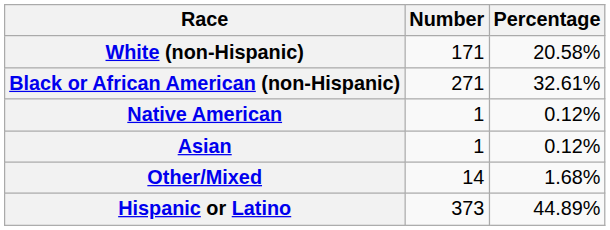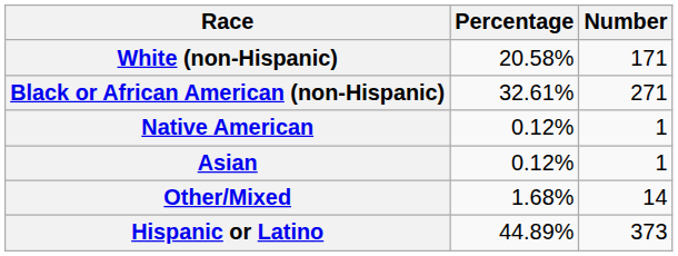columns swapped: Number <-> Percentage
